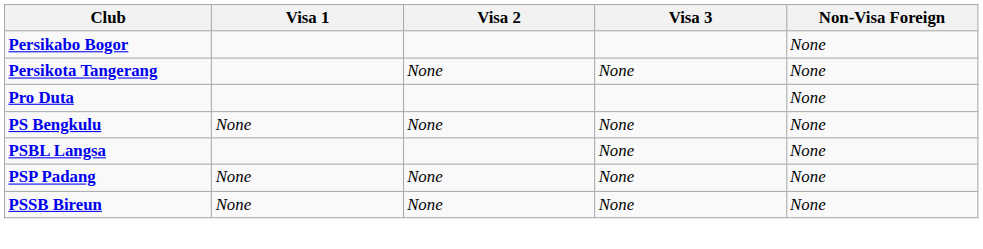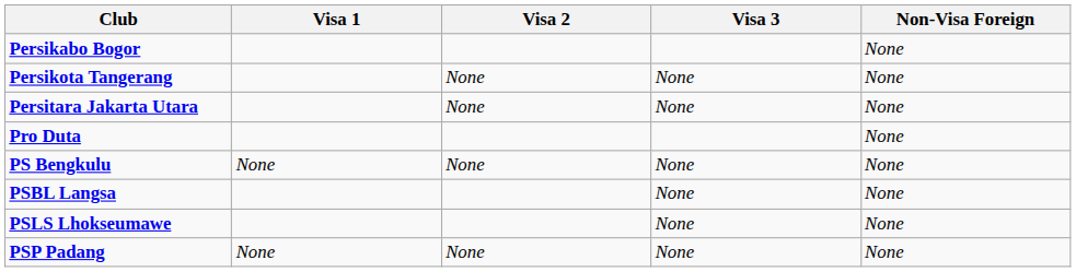+ row: Persitara Jakarta Utara | None | None | None
+ row: PSLS Lhokseumawe | None | None
- row: PSSB Bireun | None | None | None | None
